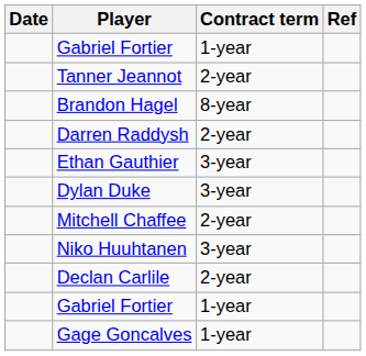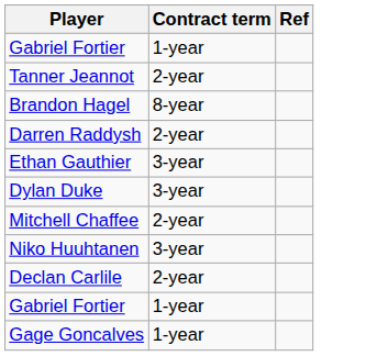- column: Date
